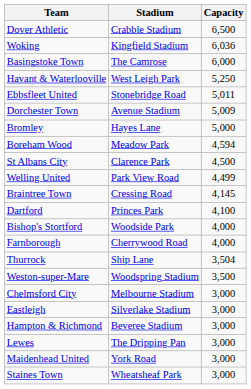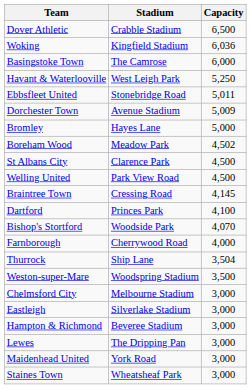Boreham Wood | Capacity: 4,594 -> 4,502
Welling United | Capacity: 4,499 -> 4,500
Bishop's Stortford | Capacity: 4,000 -> 4,070
